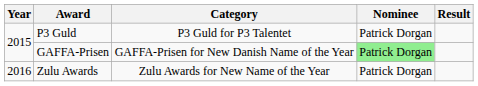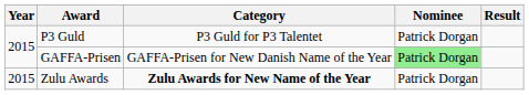Zulu Awards | Year: 2016 -> 2015
Zulu Awards | Category: normal -> bold
